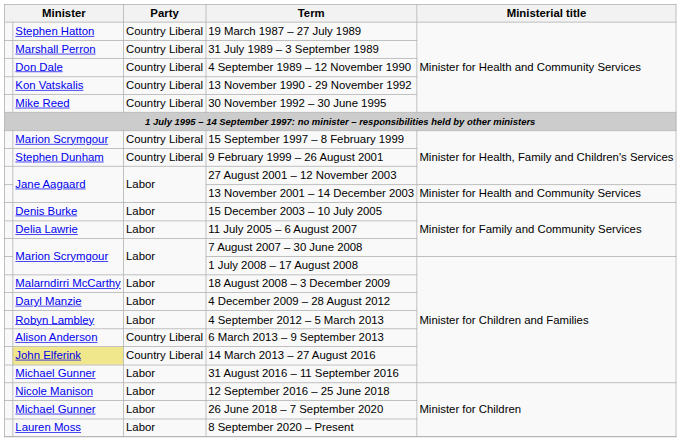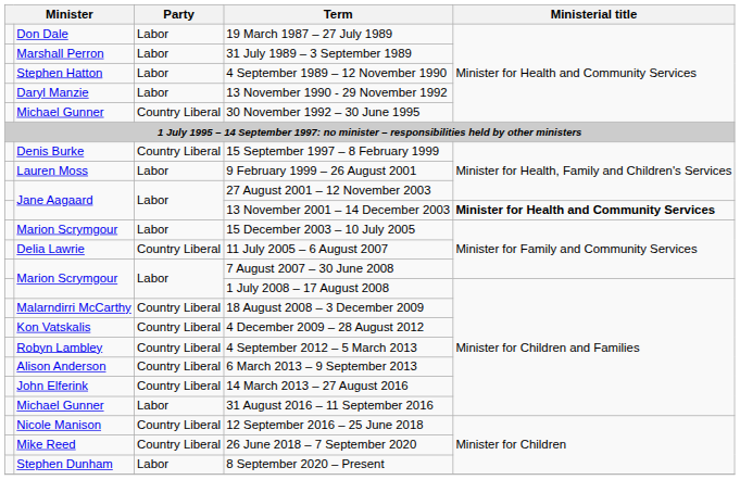19 March 1987 – 27 July 1989 | column 2: Stephen Hatton -> Don Dale
19 March 1987 – 27 July 1989 | Party: Country Liberal -> Labor
31 July 1989 – 3 September 1989 | Party: Country Liberal -> Labor
4 September 1989 – 12 November 1990 | column 2: Don Dale -> Stephen Hatton
4 September 1989 – 12 November 1990 | Party: Country Liberal -> Labor
13 November 1990 - 29 November 1992 | column 2: Kon Vatskalis -> Daryl Manzie
13 November 1990 - 29 November 1992 | Party: Country Liberal -> Labor
30 November 1992 – 30 June 1995 | column 2: Mike Reed -> Michael Gunner
15 September 1997 – 8 February 1999 | column 2: Marion Scrymgour -> Denis Burke
9 February 1999 – 26 August 2001 | column 2: Stephen Dunham -> Lauren Moss
9 February 1999 – 26 August 2001 | Party: Country Liberal -> Labor
13 November 2001 – 14 December 2003 | Ministerial title: normal -> bold
15 December 2003 – 10 July 2005 | column 2: Denis Burke -> Marion Scrymgour
11 July 2005 – 6 August 2007 | Party: Labor -> Country Liberal
18 August 2008 – 3 December 2009 | Party: Labor -> Country Liberal
4 December 2009 – 28 August 2012 | column 2: Daryl Manzie -> Kon Vatskalis
4 December 2009 – 28 August 2012 | Party: Labor -> Country Liberal
4 September 2012 – 5 March 2013 | Party: Labor -> Country Liberal
14 March 2013 – 27 August 2016 | column 2: khaki background -> no background
12 September 2016 – 25 June 2018 | Party: Labor -> Country Liberal
26 June 2018 – 7 September 2020 | column 2: Michael Gunner -> Mike Reed
26 June 2018 – 7 September 2020 | Party: Labor -> Country Liberal
8 September 2020 – Present | column 2: Lauren Moss -> Stephen Dunham
